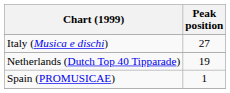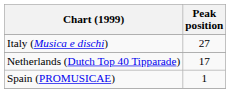Netherlands (Dutch Top 40 Tipparade) | Peak position: 19 -> 17
